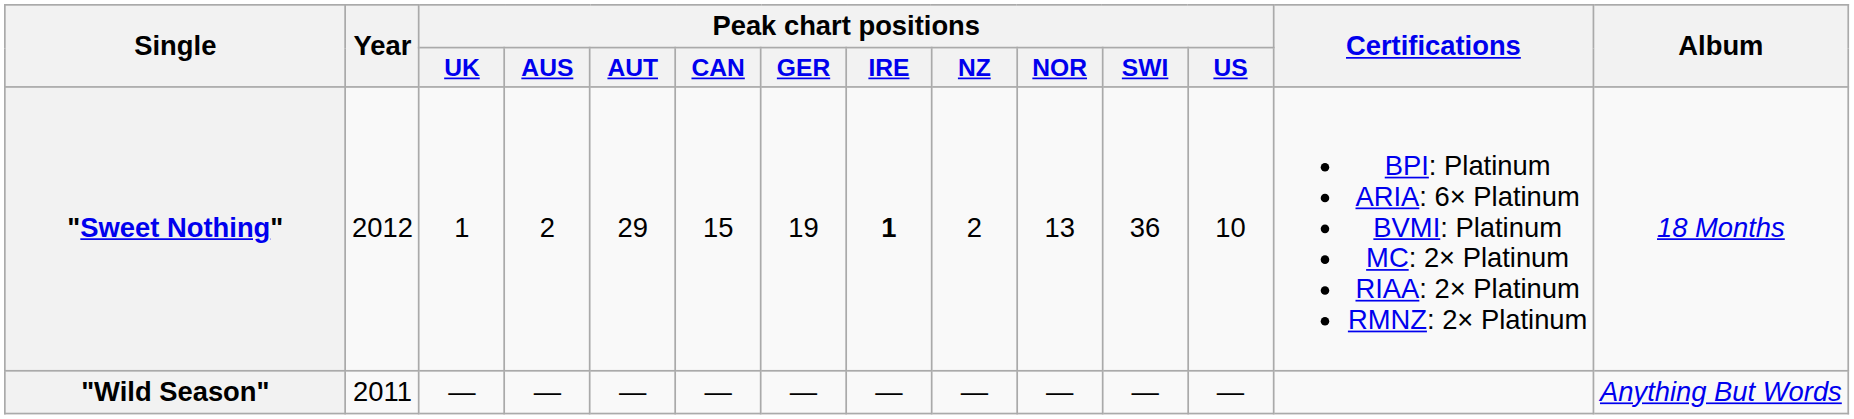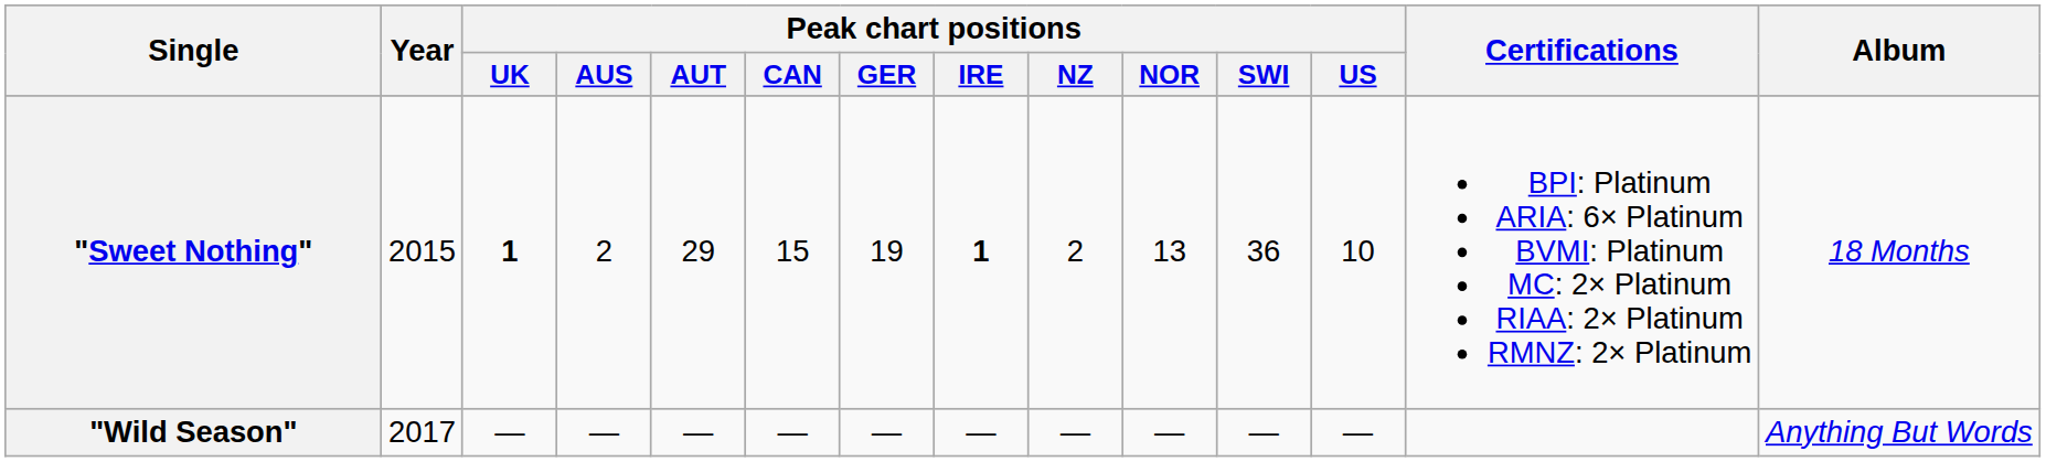"Sweet Nothing" | Year: 2012 -> 2015
"Sweet Nothing" | Peak chart positions / UK: normal -> bold
"Wild Season" | Year: 2011 -> 2017
